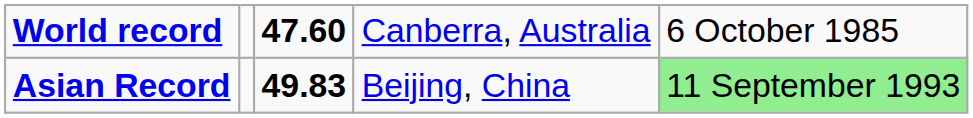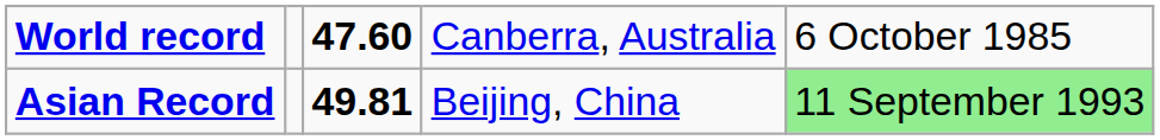Asian Record | column 3: 49.83 -> 49.81
